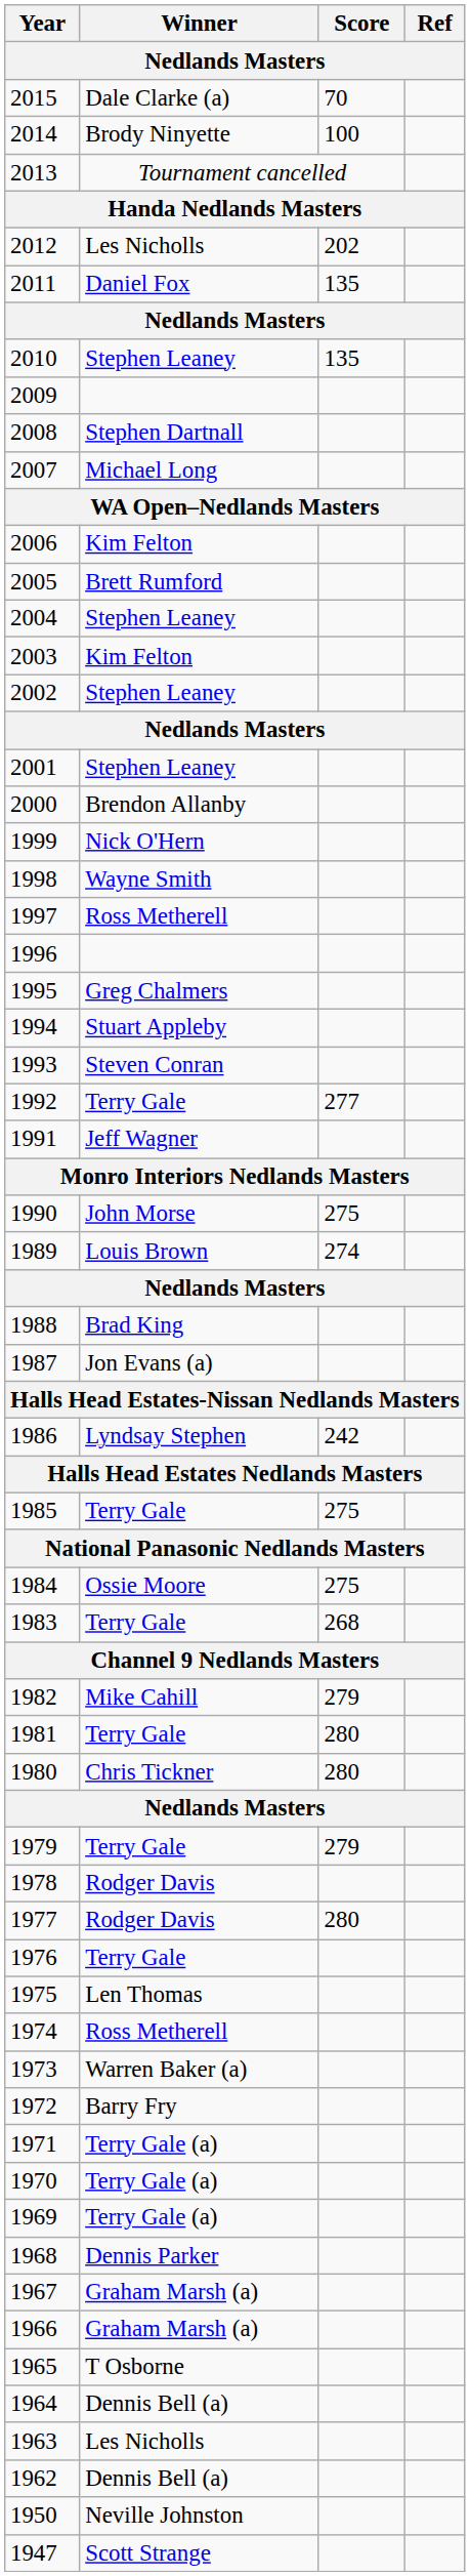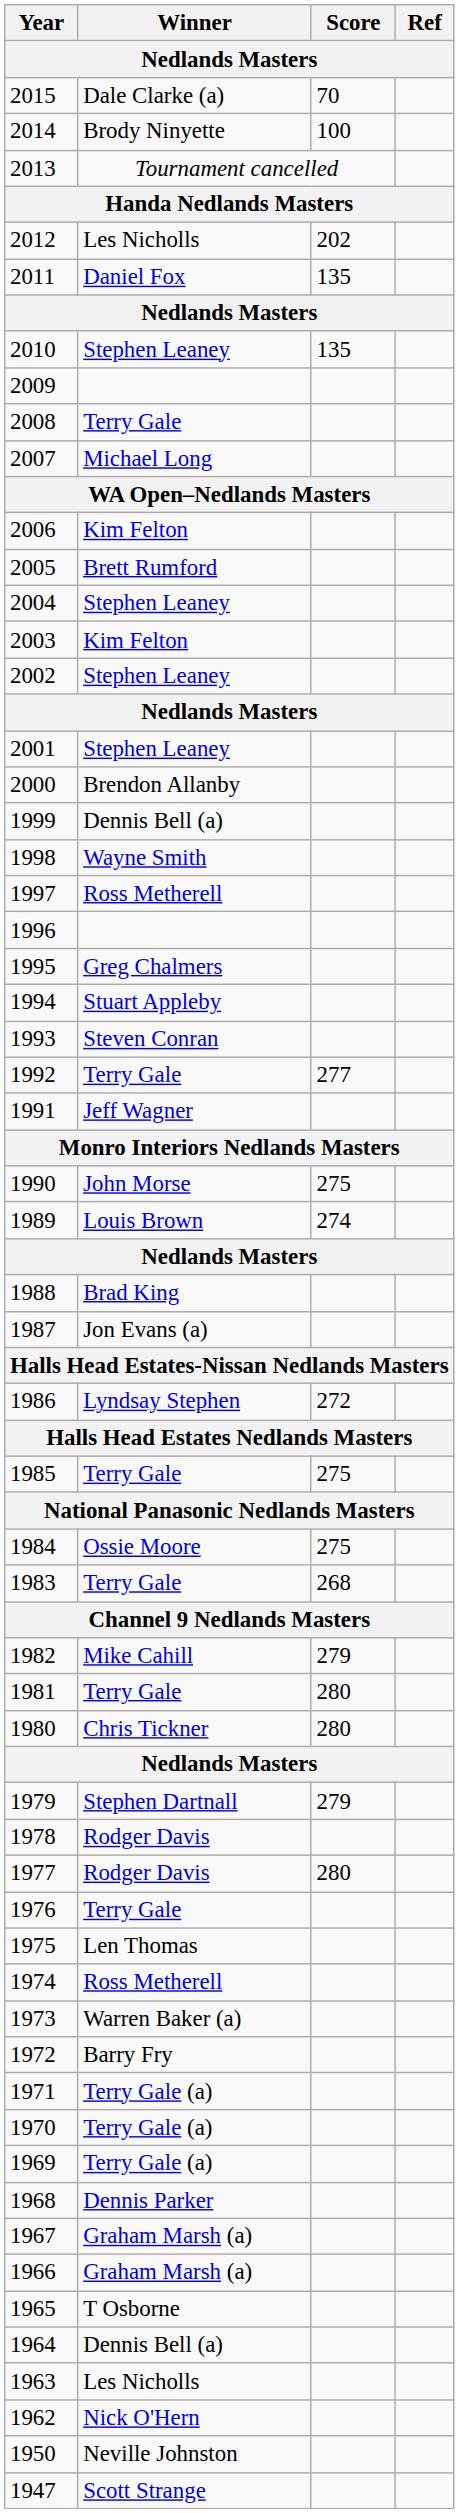2008 | Winner: Stephen Dartnall -> Terry Gale
1999 | Winner: Nick O'Hern -> Dennis Bell (a)
1986 | Score: 242 -> 272
1979 | Winner: Terry Gale -> Stephen Dartnall
1962 | Winner: Dennis Bell (a) -> Nick O'Hern
